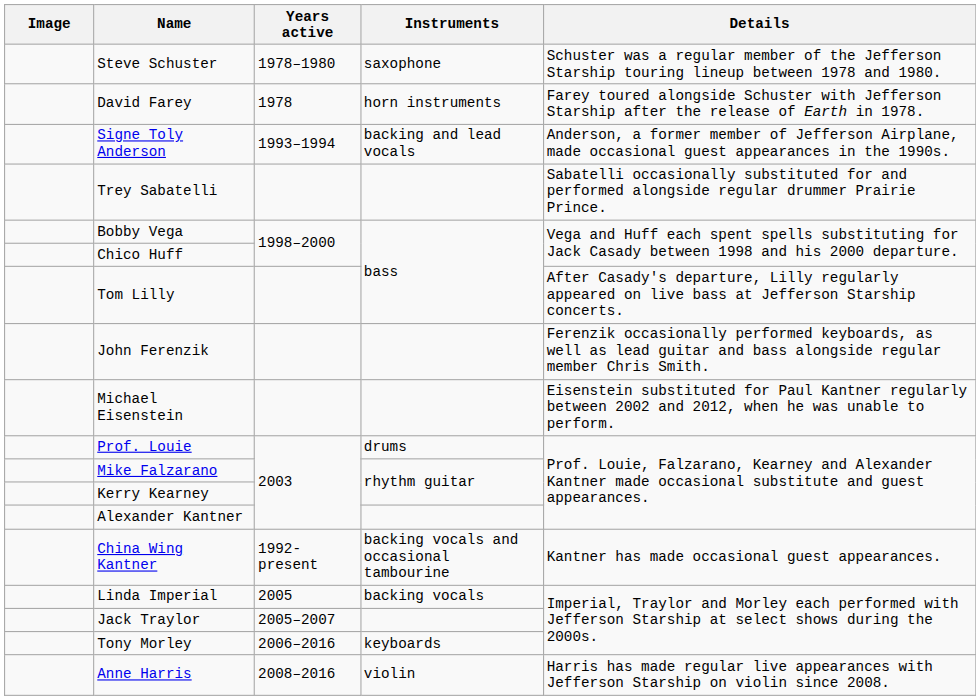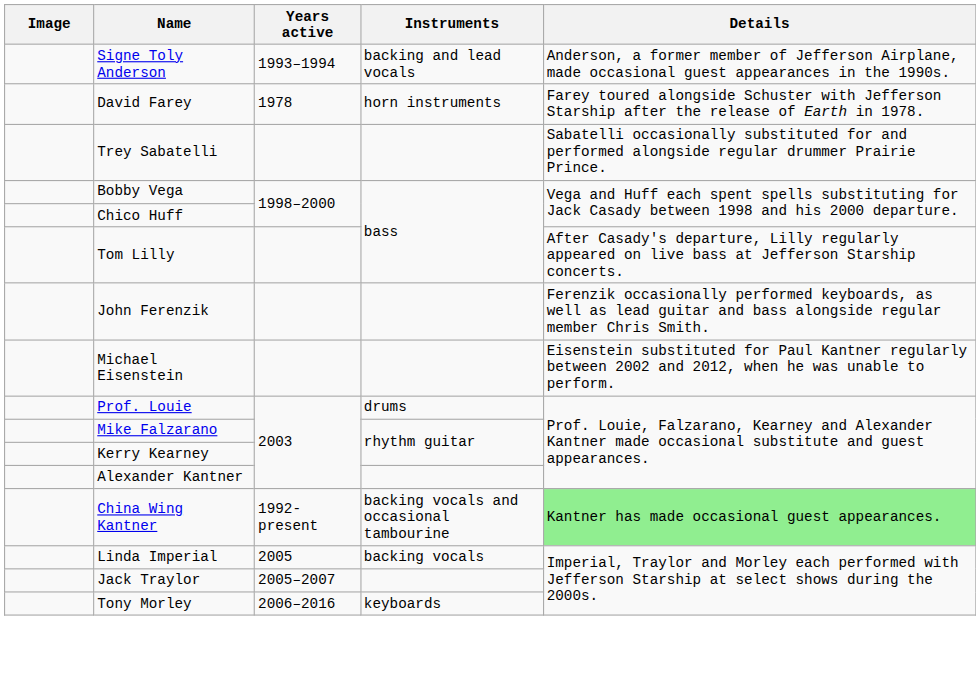- row: Steve Schuster | 1978–1980 | saxophone | Schuster was a regular member of the Jefferson Starship touring lineup between 1978 and 1980.
rows swapped: David Farey <-> Signe Toly Anderson
China Wing Kantner | Details: no background -> lightgreen background
- row: Anne Harris | 2008–2016 | violin | Harris has made regular live appearances with Jefferson Starship on violin since 2008.
